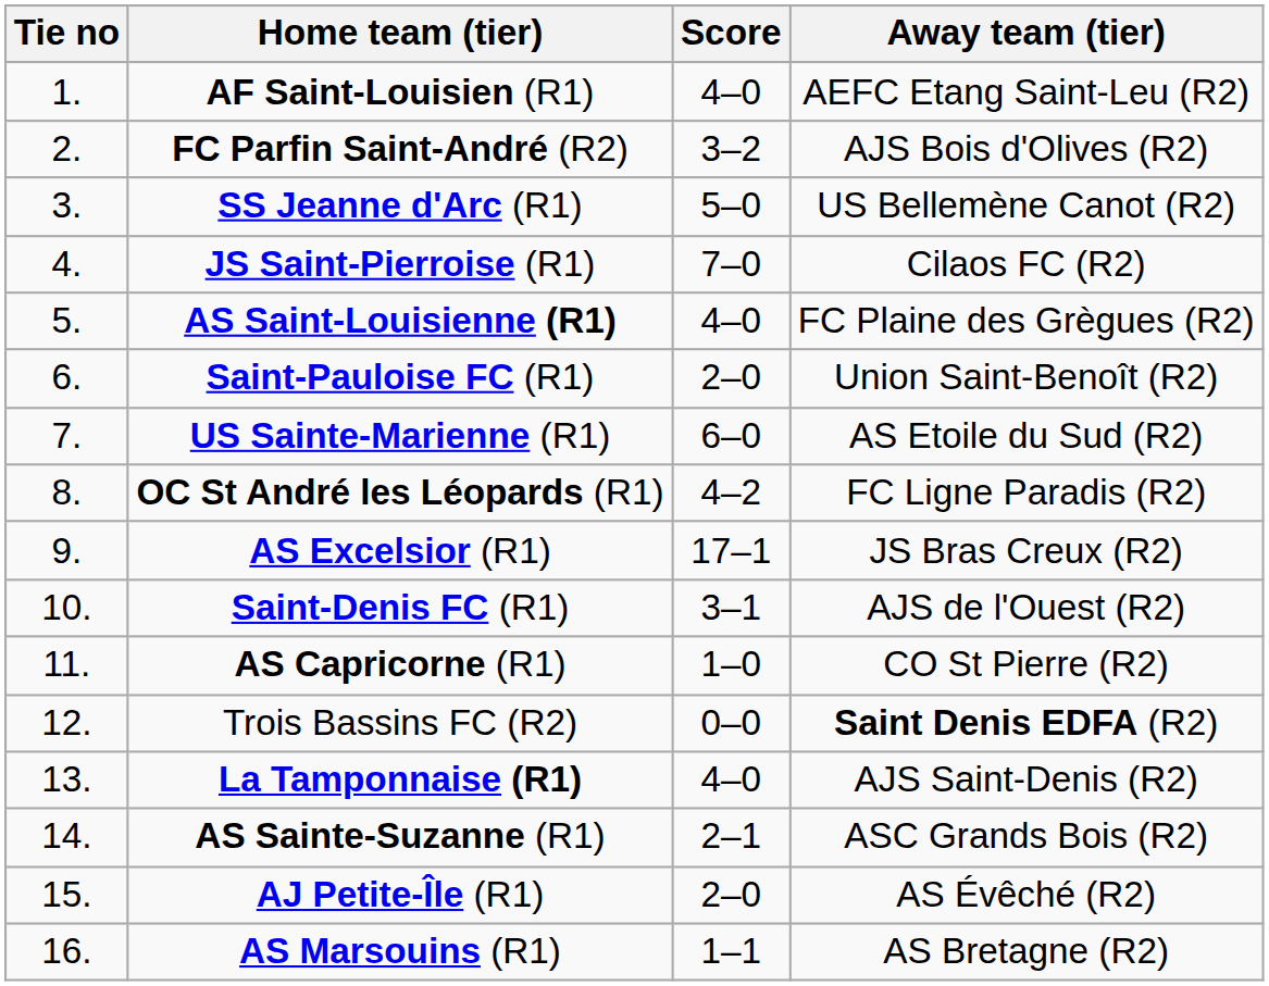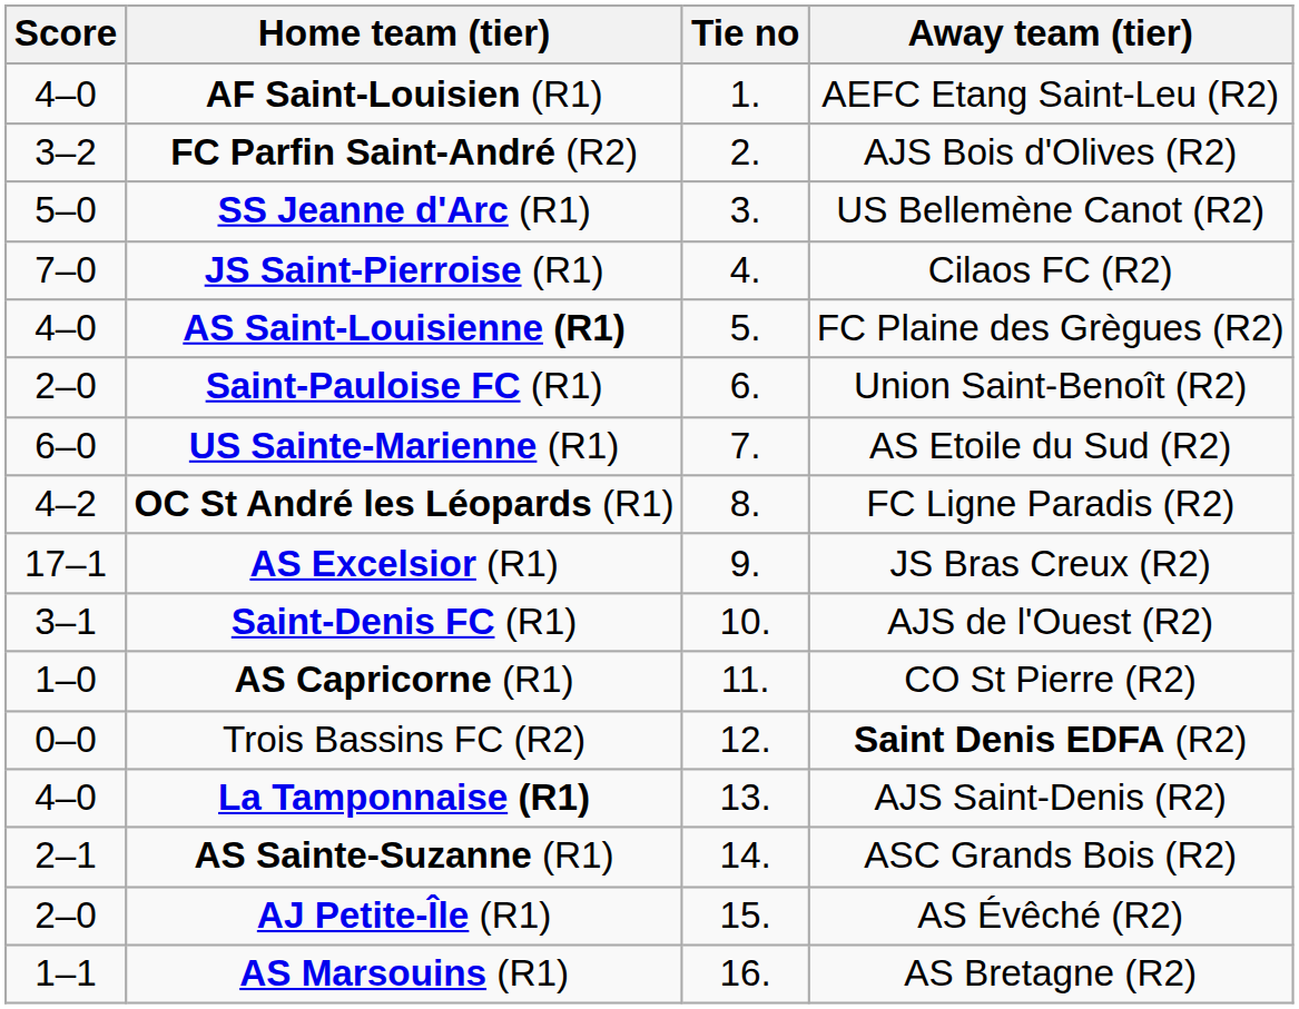columns swapped: Tie no <-> Score
